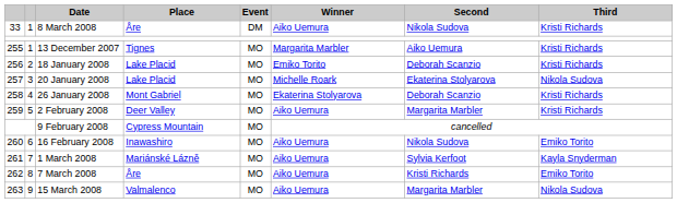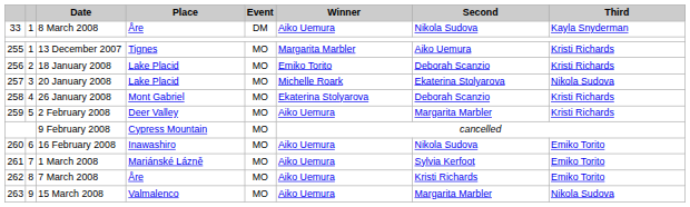8 March 2008 | Third: Kristi Richards -> Kayla Snyderman
1 March 2008 | Third: Kayla Snyderman -> Emiko Torito
